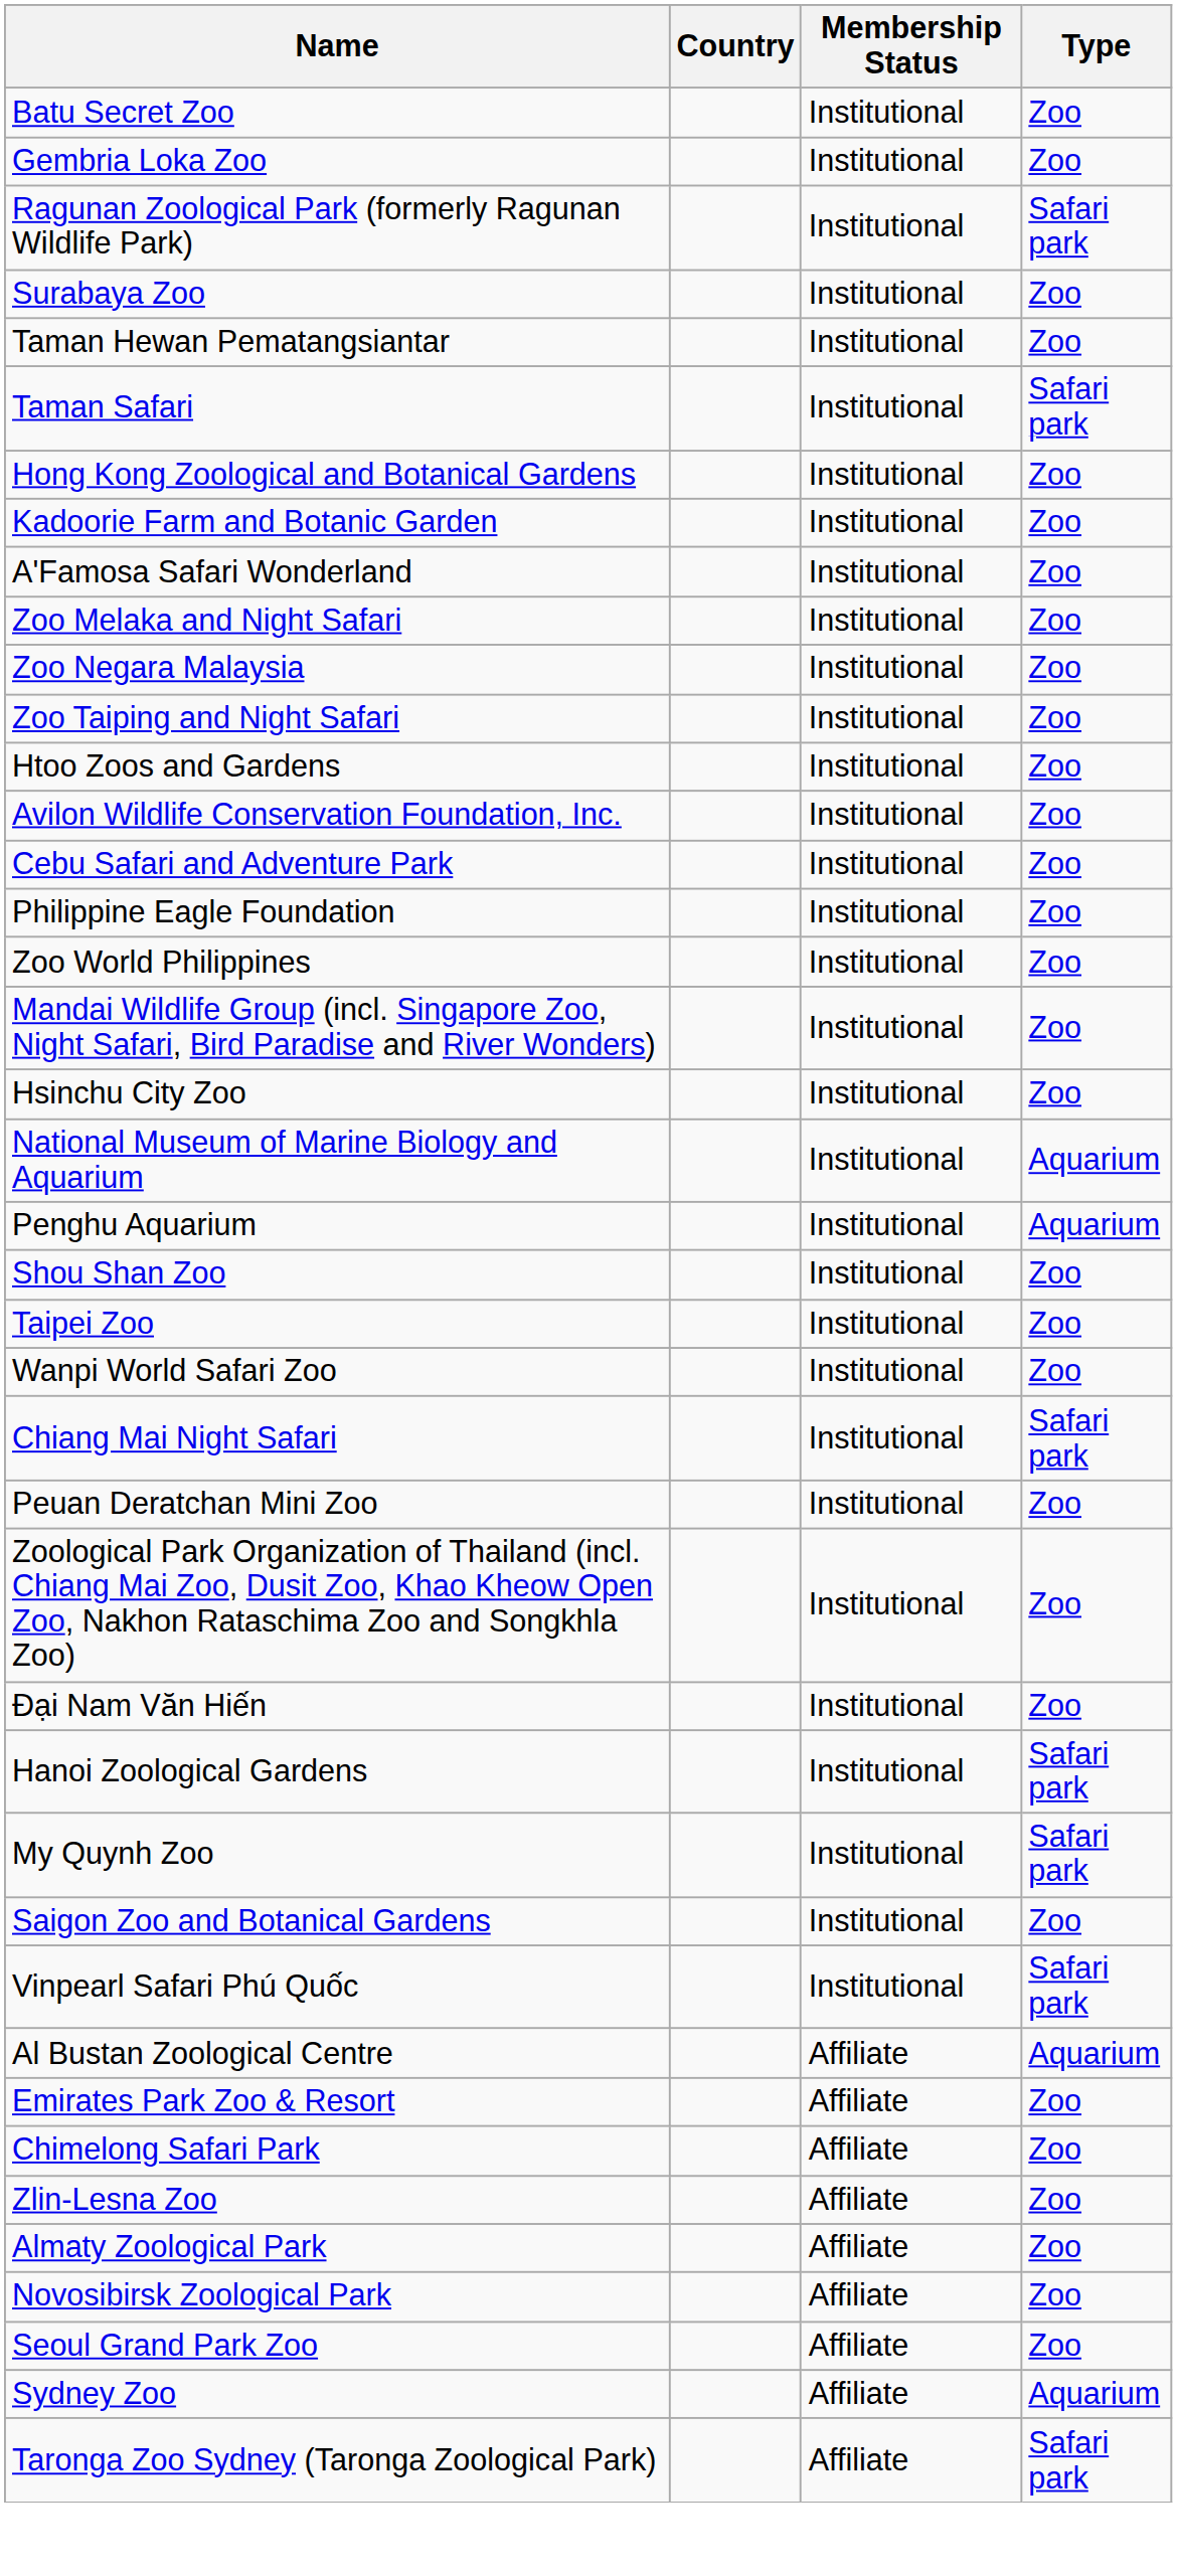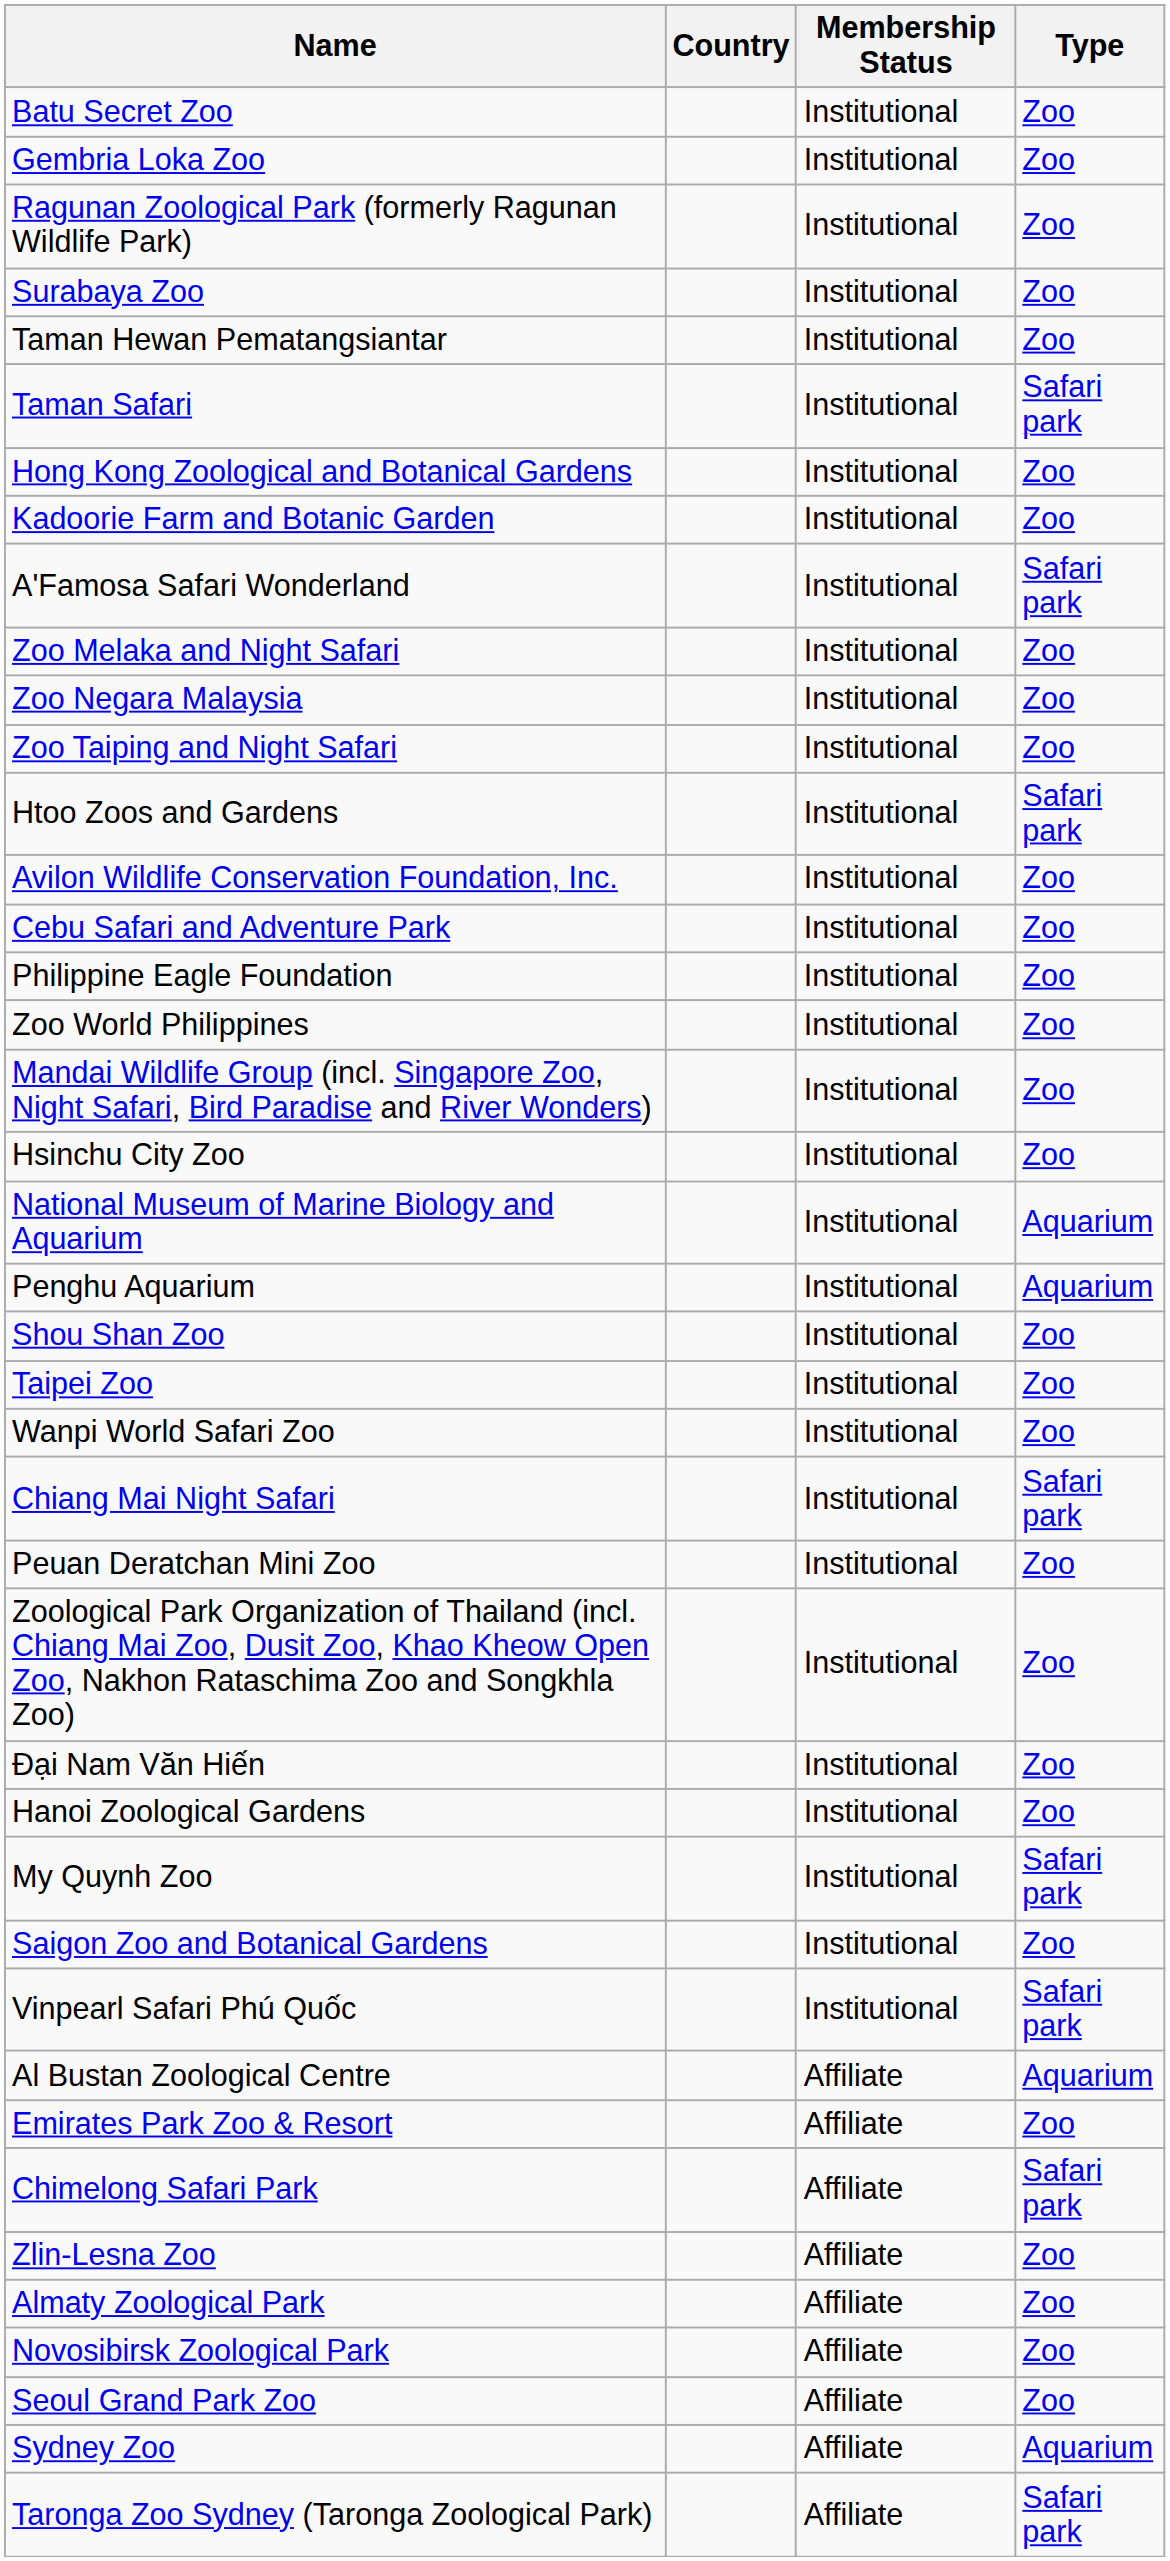Ragunan Zoological Park (formerly Ragunan Wildlife Park) | Type: Safari park -> Zoo
A'Famosa Safari Wonderland | Type: Zoo -> Safari park
Htoo Zoos and Gardens | Type: Zoo -> Safari park
Hanoi Zoological Gardens | Type: Safari park -> Zoo
Chimelong Safari Park | Type: Zoo -> Safari park
